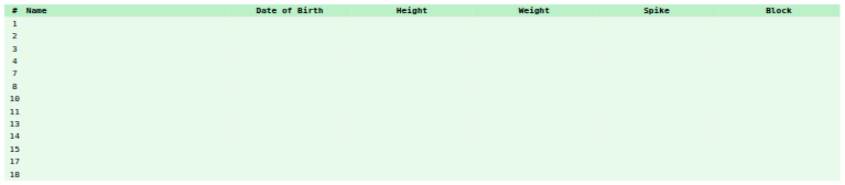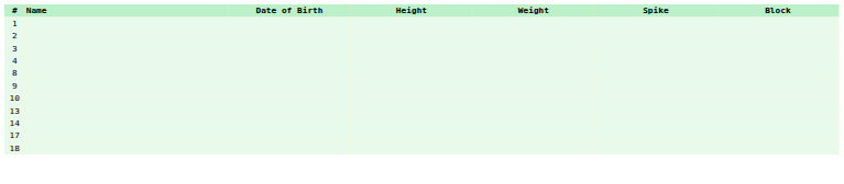- row: 7
+ row: 9
- row: 11
- row: 15
